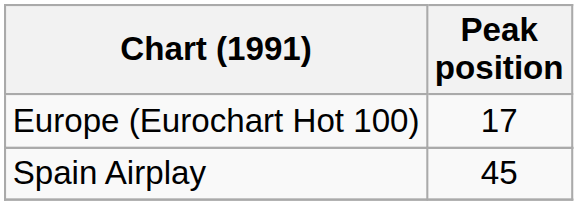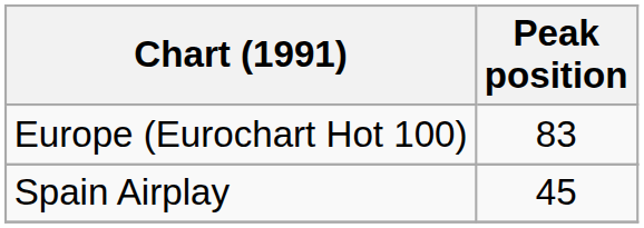Europe (Eurochart Hot 100) | Peak position: 17 -> 83
